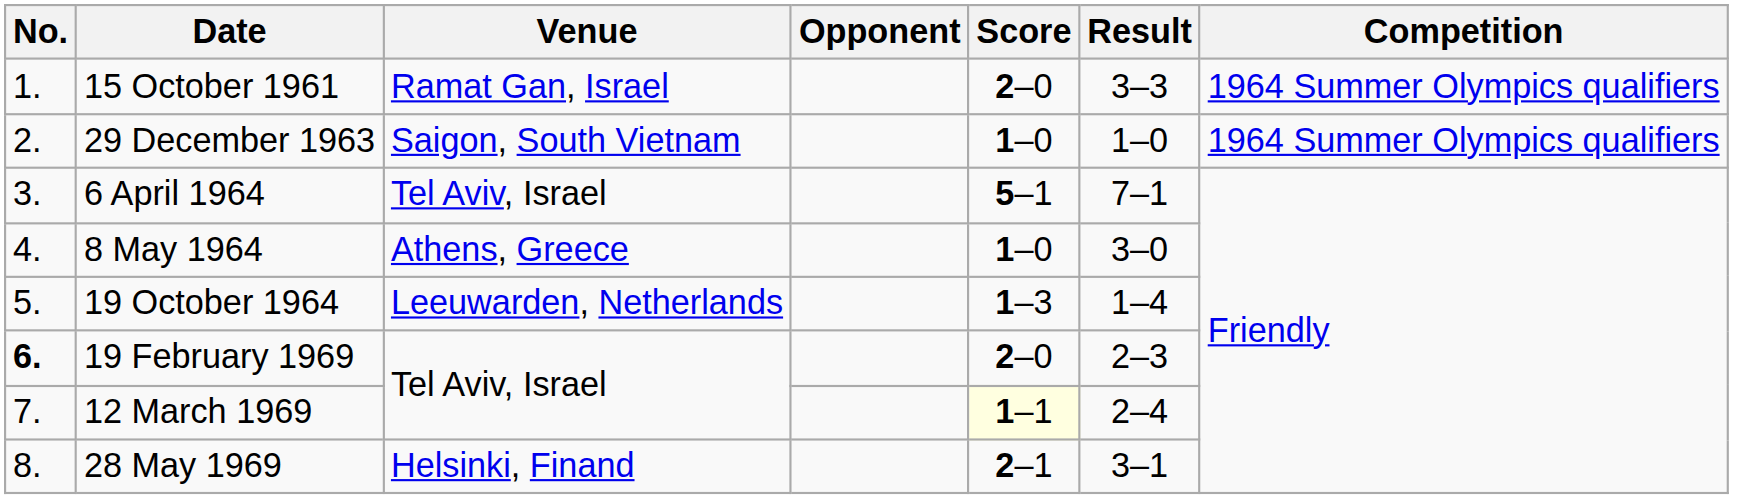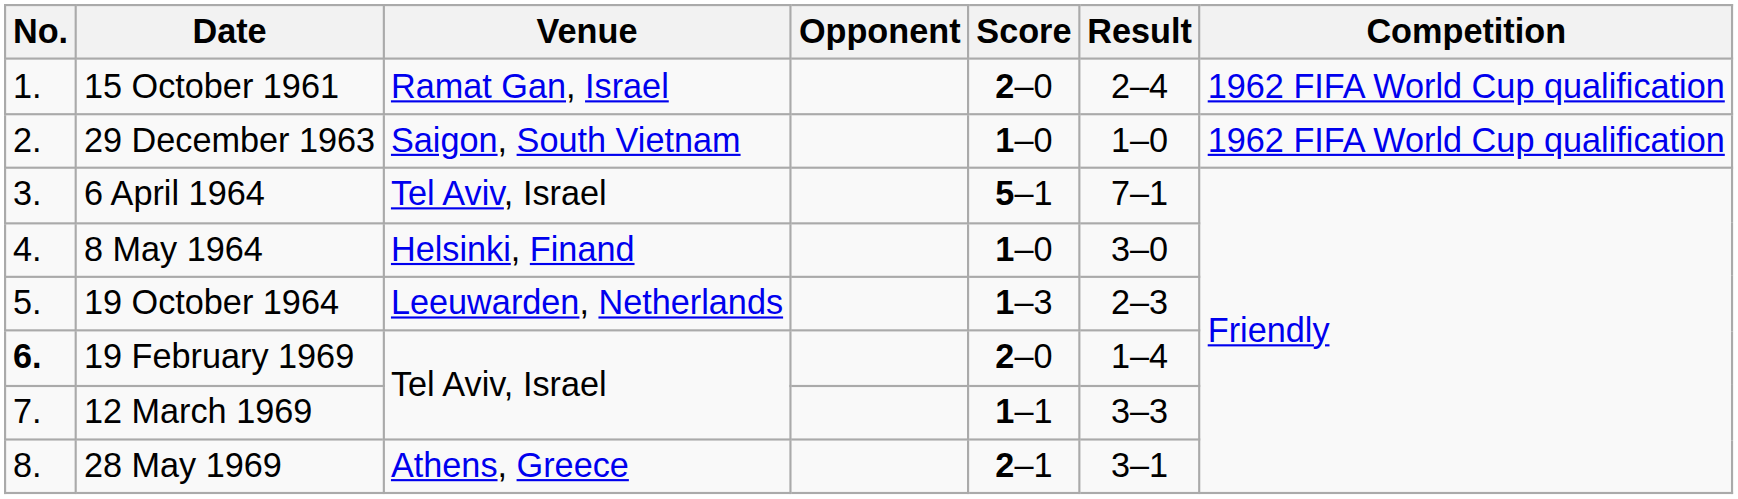15 October 1961 | Result: 3–3 -> 2–4
15 October 1961 | Competition: 1964 Summer Olympics qualifiers -> 1962 FIFA World Cup qualification
29 December 1963 | Competition: 1964 Summer Olympics qualifiers -> 1962 FIFA World Cup qualification
8 May 1964 | Venue: Athens, Greece -> Helsinki, Finand
19 October 1964 | Result: 1–4 -> 2–3
19 February 1969 | Result: 2–3 -> 1–4
12 March 1969 | Score: lightyellow background -> no background
12 March 1969 | Result: 2–4 -> 3–3
28 May 1969 | Venue: Helsinki, Finand -> Athens, Greece
